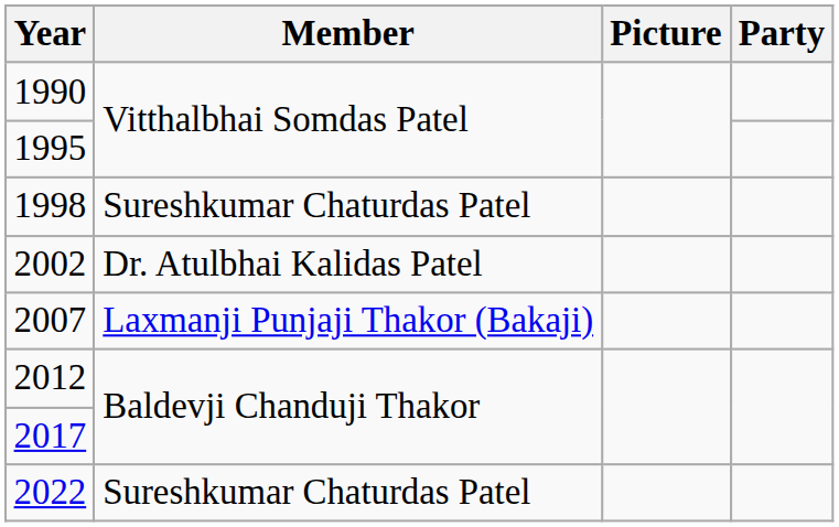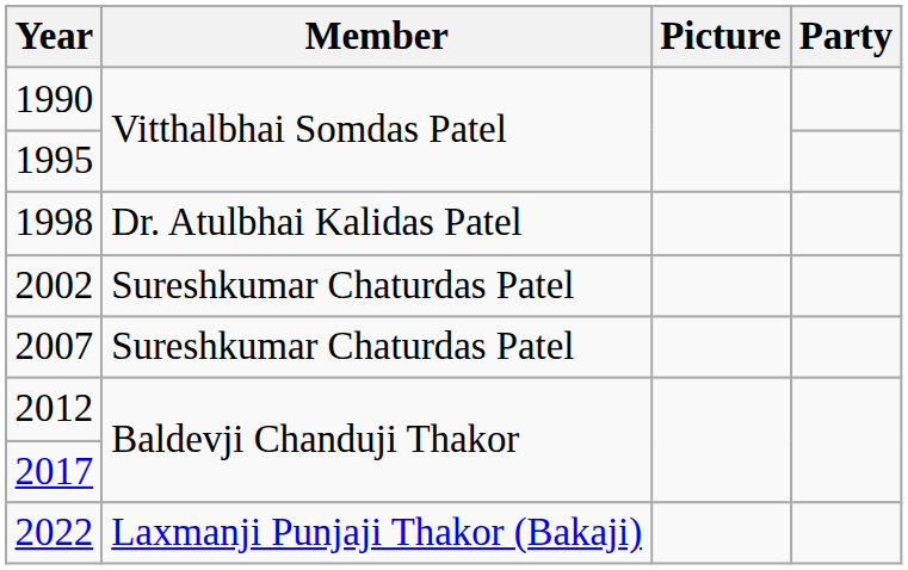1998 | Member: Sureshkumar Chaturdas Patel -> Dr. Atulbhai Kalidas Patel
2002 | Member: Dr. Atulbhai Kalidas Patel -> Sureshkumar Chaturdas Patel
2007 | Member: Laxmanji Punjaji Thakor (Bakaji) -> Sureshkumar Chaturdas Patel
2022 | Member: Sureshkumar Chaturdas Patel -> Laxmanji Punjaji Thakor (Bakaji)
